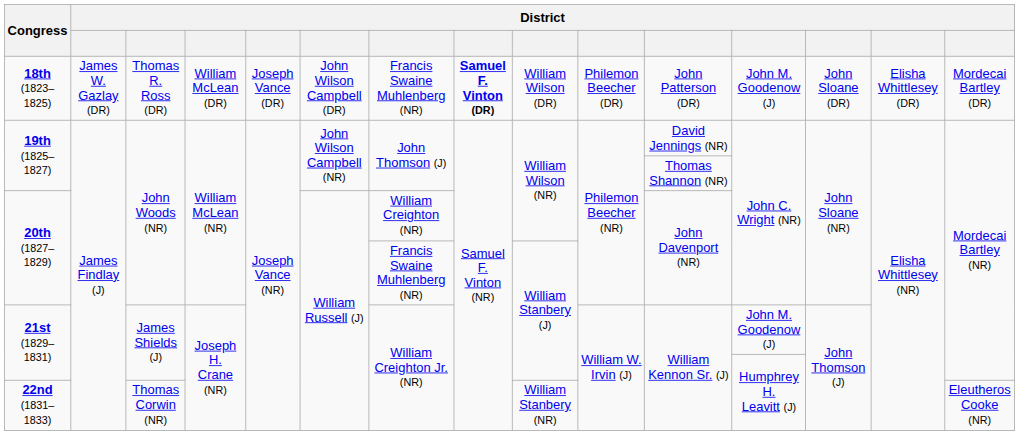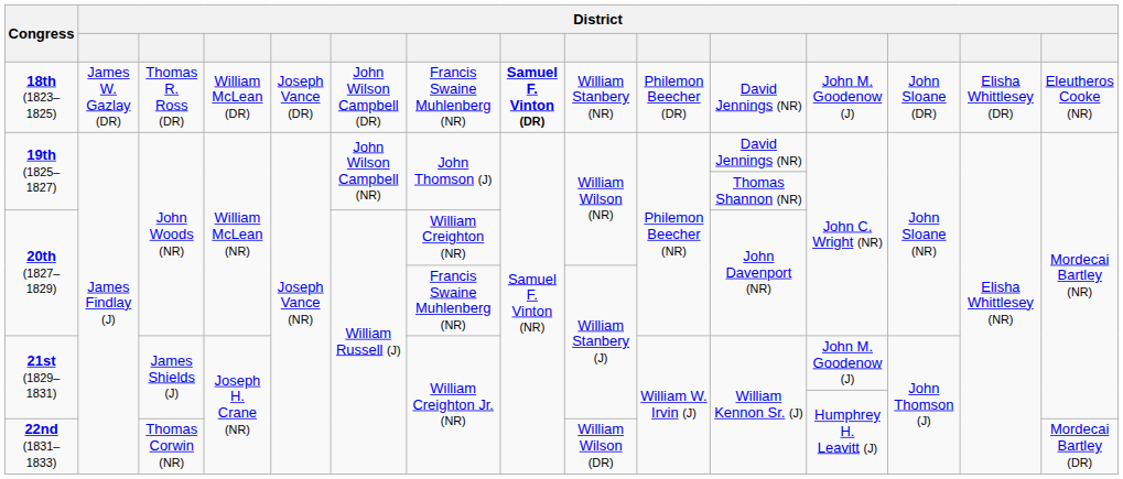18th (1823–1825) | column 9: William Wilson (DR) -> William Stanbery (NR)
18th (1823–1825) | column 11: John Patterson (DR) -> David Jennings (NR)
18th (1823–1825) | column 15: Mordecai Bartley (DR) -> Eleutheros Cooke (NR)
22nd (1831–1833) | column 9: William Stanbery (NR) -> William Wilson (DR)
22nd (1831–1833) | column 15: Eleutheros Cooke (NR) -> Mordecai Bartley (DR)
